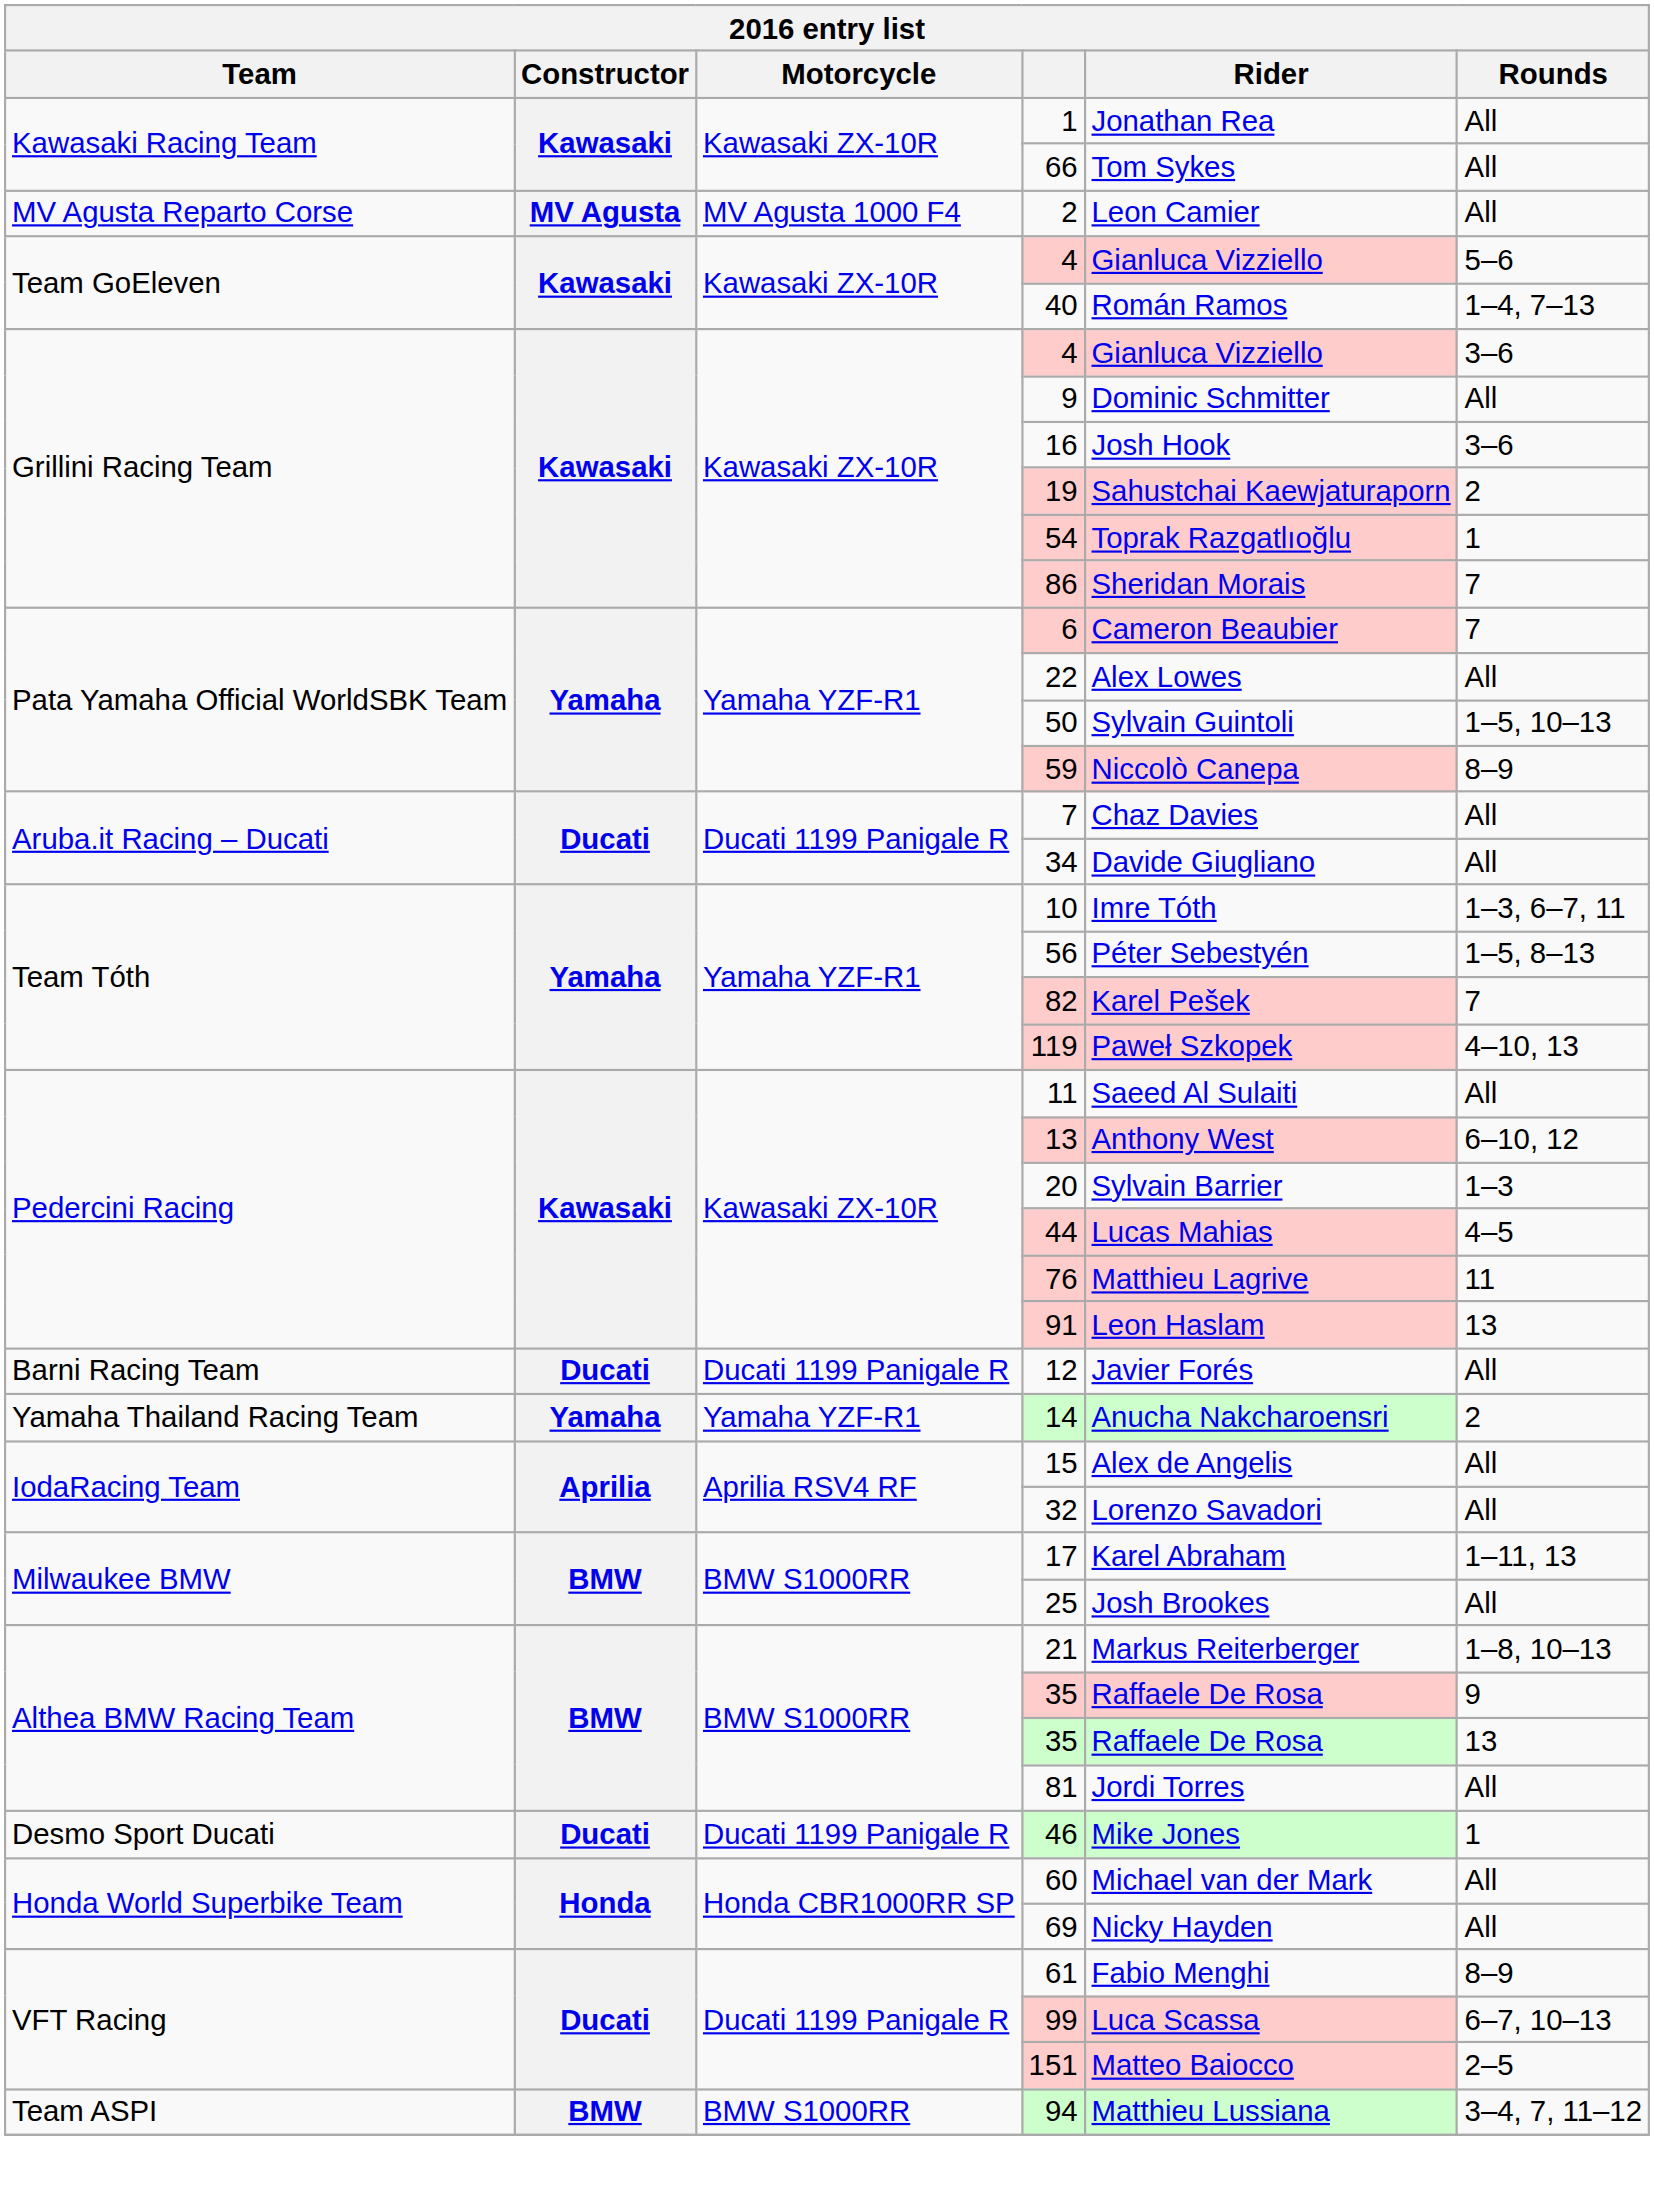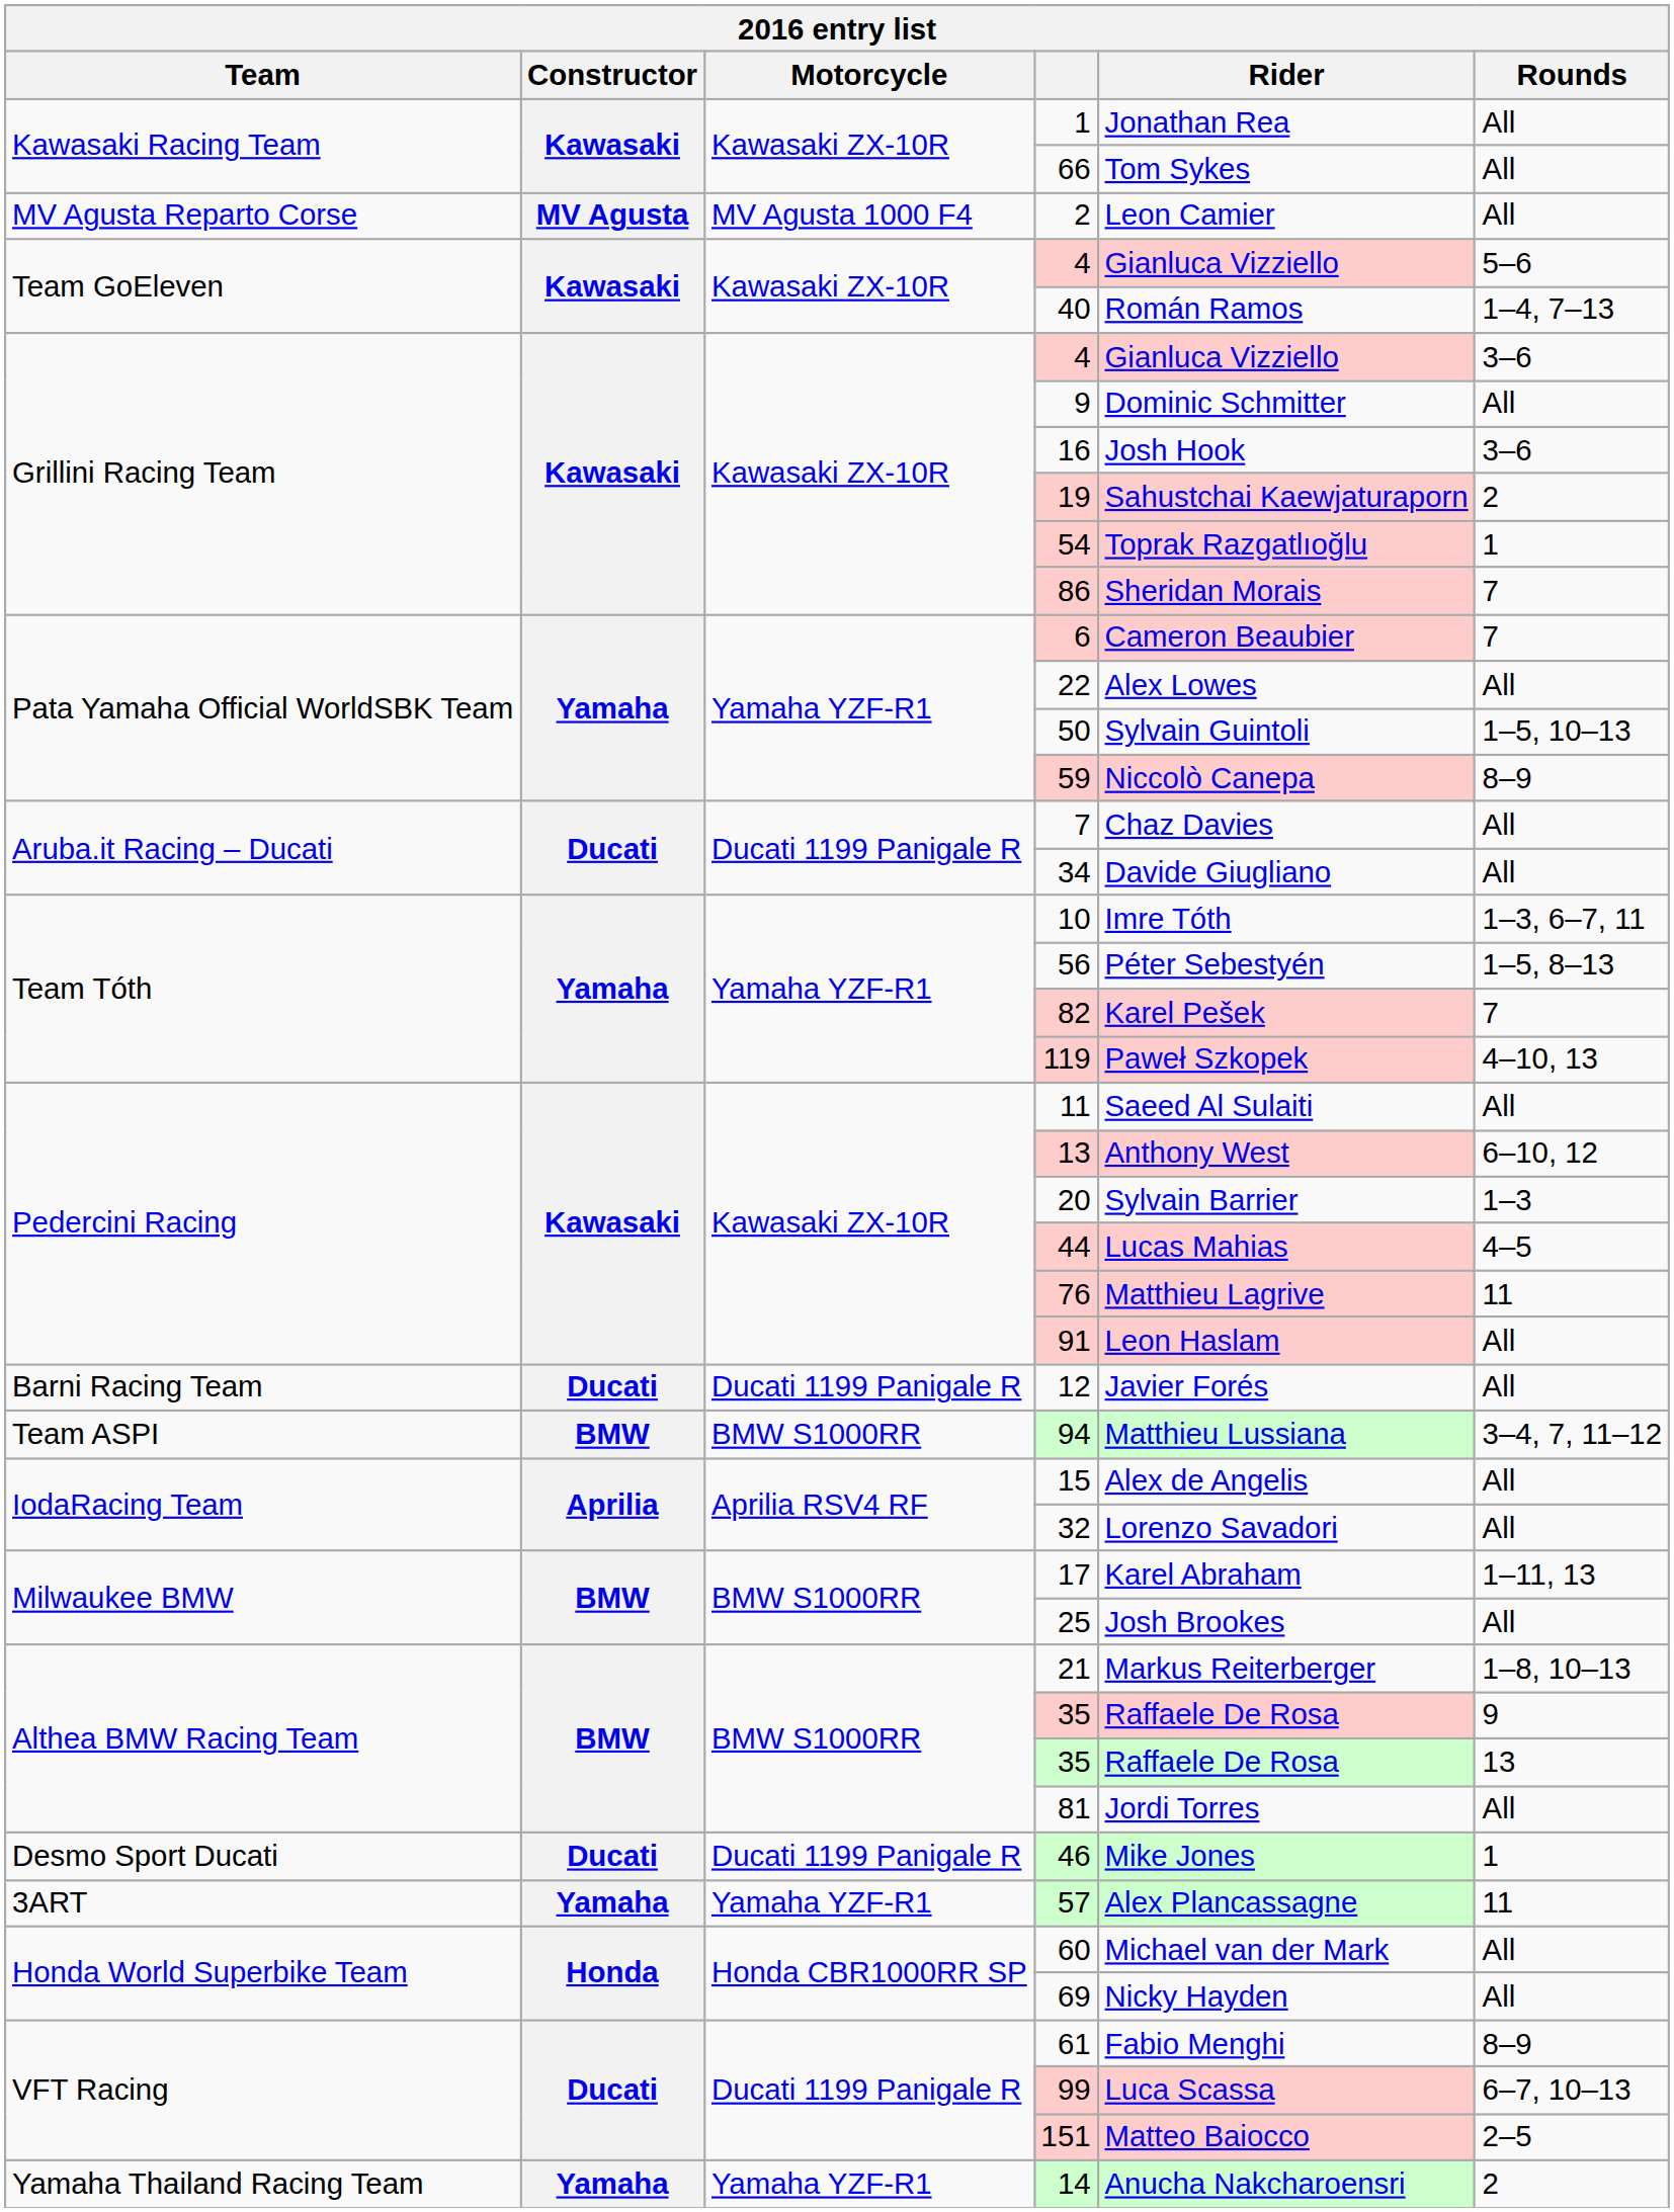91 | Rounds: 13 -> All
rows swapped: 14 <-> 94
+ row: 3ART | Yamaha | Yamaha YZF-R1 | 57 | Alex Plancassagne | 11
